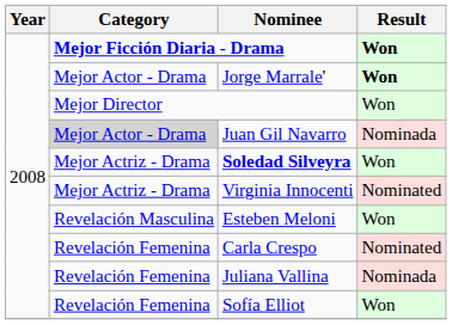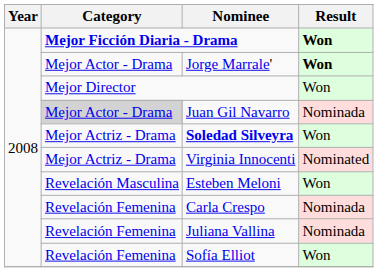Carla Crespo | Result: Nominated -> Nominada
